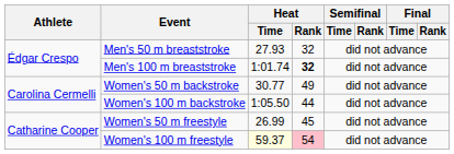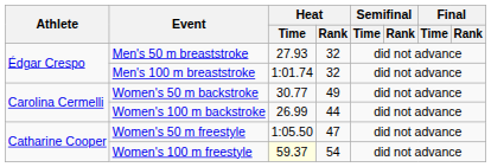Men's 100 m breaststroke | Heat / Rank: bold -> normal
Women's 100 m backstroke | Heat / Time: 1:05.50 -> 26.99
Women's 50 m freestyle | Heat / Time: 26.99 -> 1:05.50
Women's 50 m freestyle | Heat / Rank: 45 -> 47
Women's 100 m freestyle | Heat / Rank: pink background -> no background
